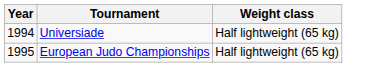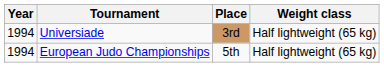+ column: Place | 3rd | 5th
European Judo Championships | Year: 1995 -> 1994
